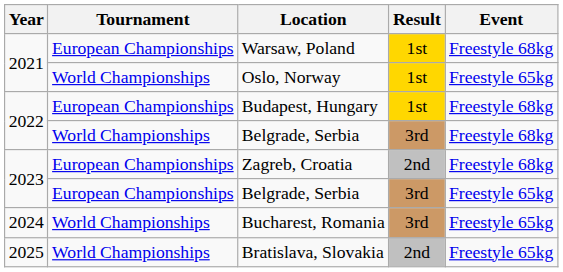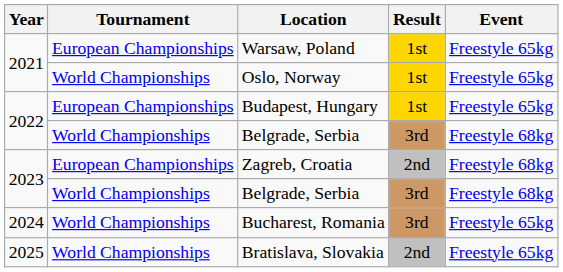Warsaw, Poland | Event: Freestyle 68kg -> Freestyle 65kg
Budapest, Hungary | Event: Freestyle 68kg -> Freestyle 65kg
2023 / Belgrade, Serbia | Tournament: European Championships -> World Championships
2023 / Belgrade, Serbia | Event: Freestyle 65kg -> Freestyle 68kg
